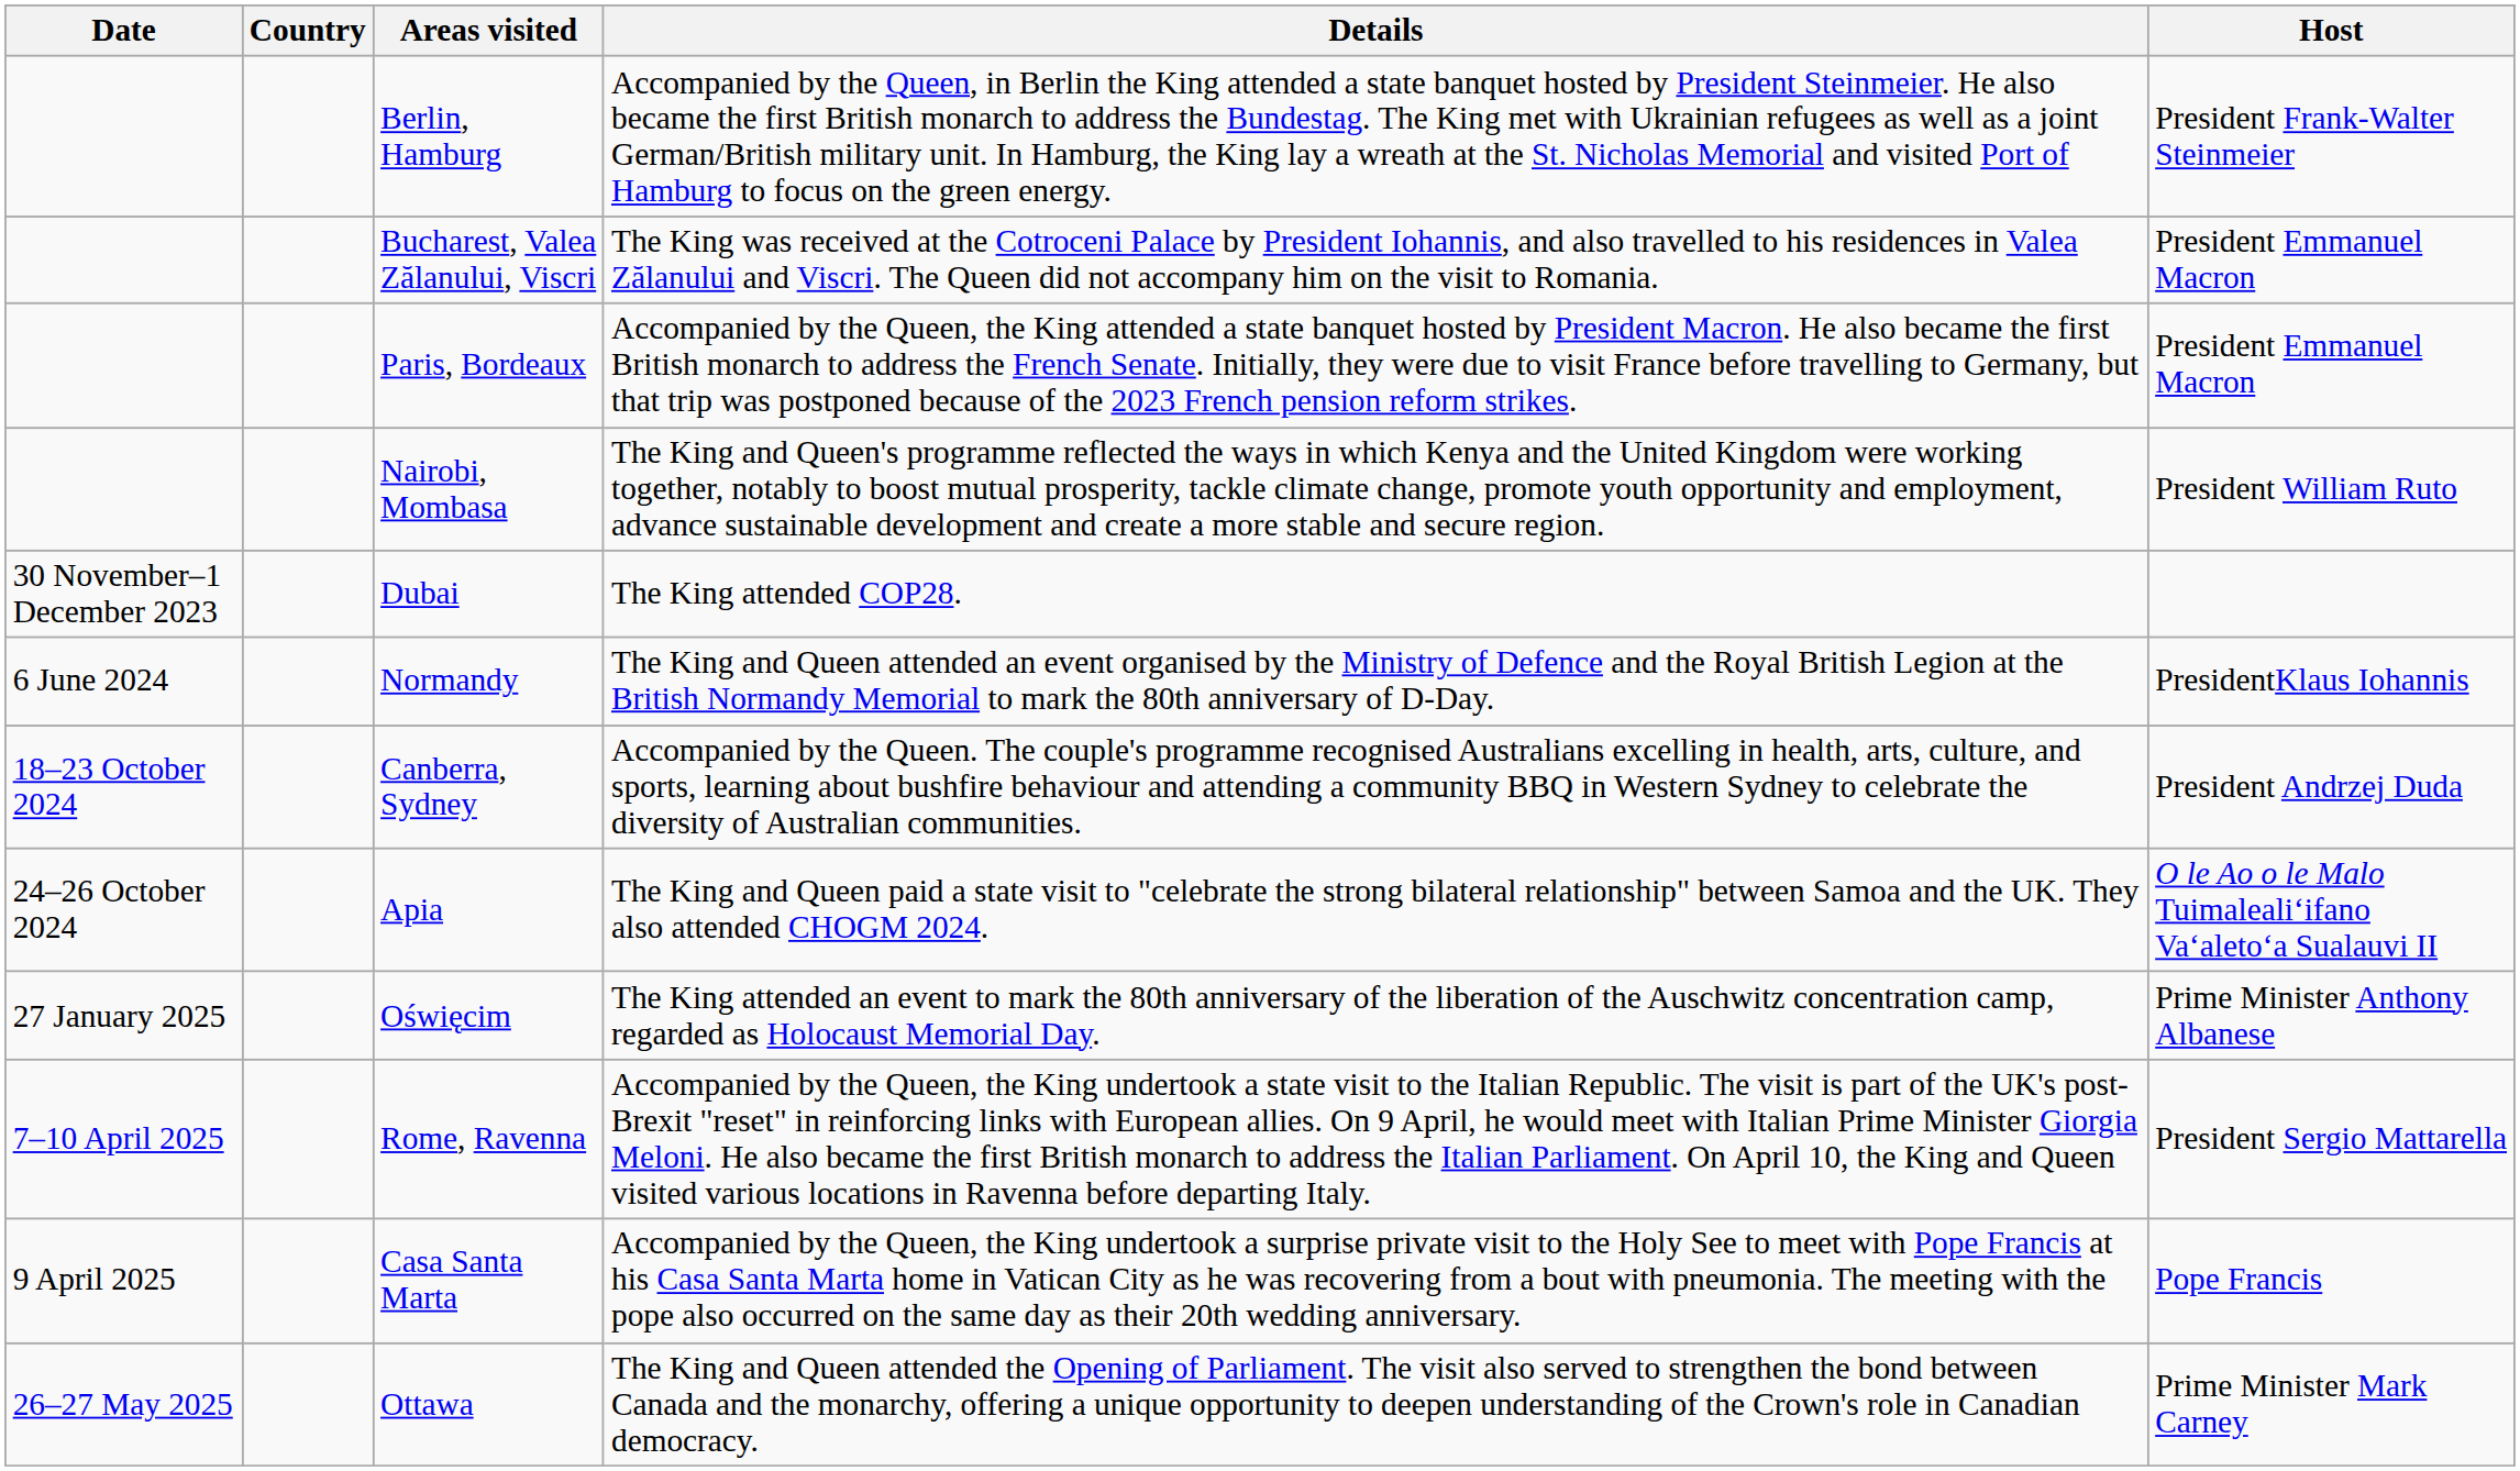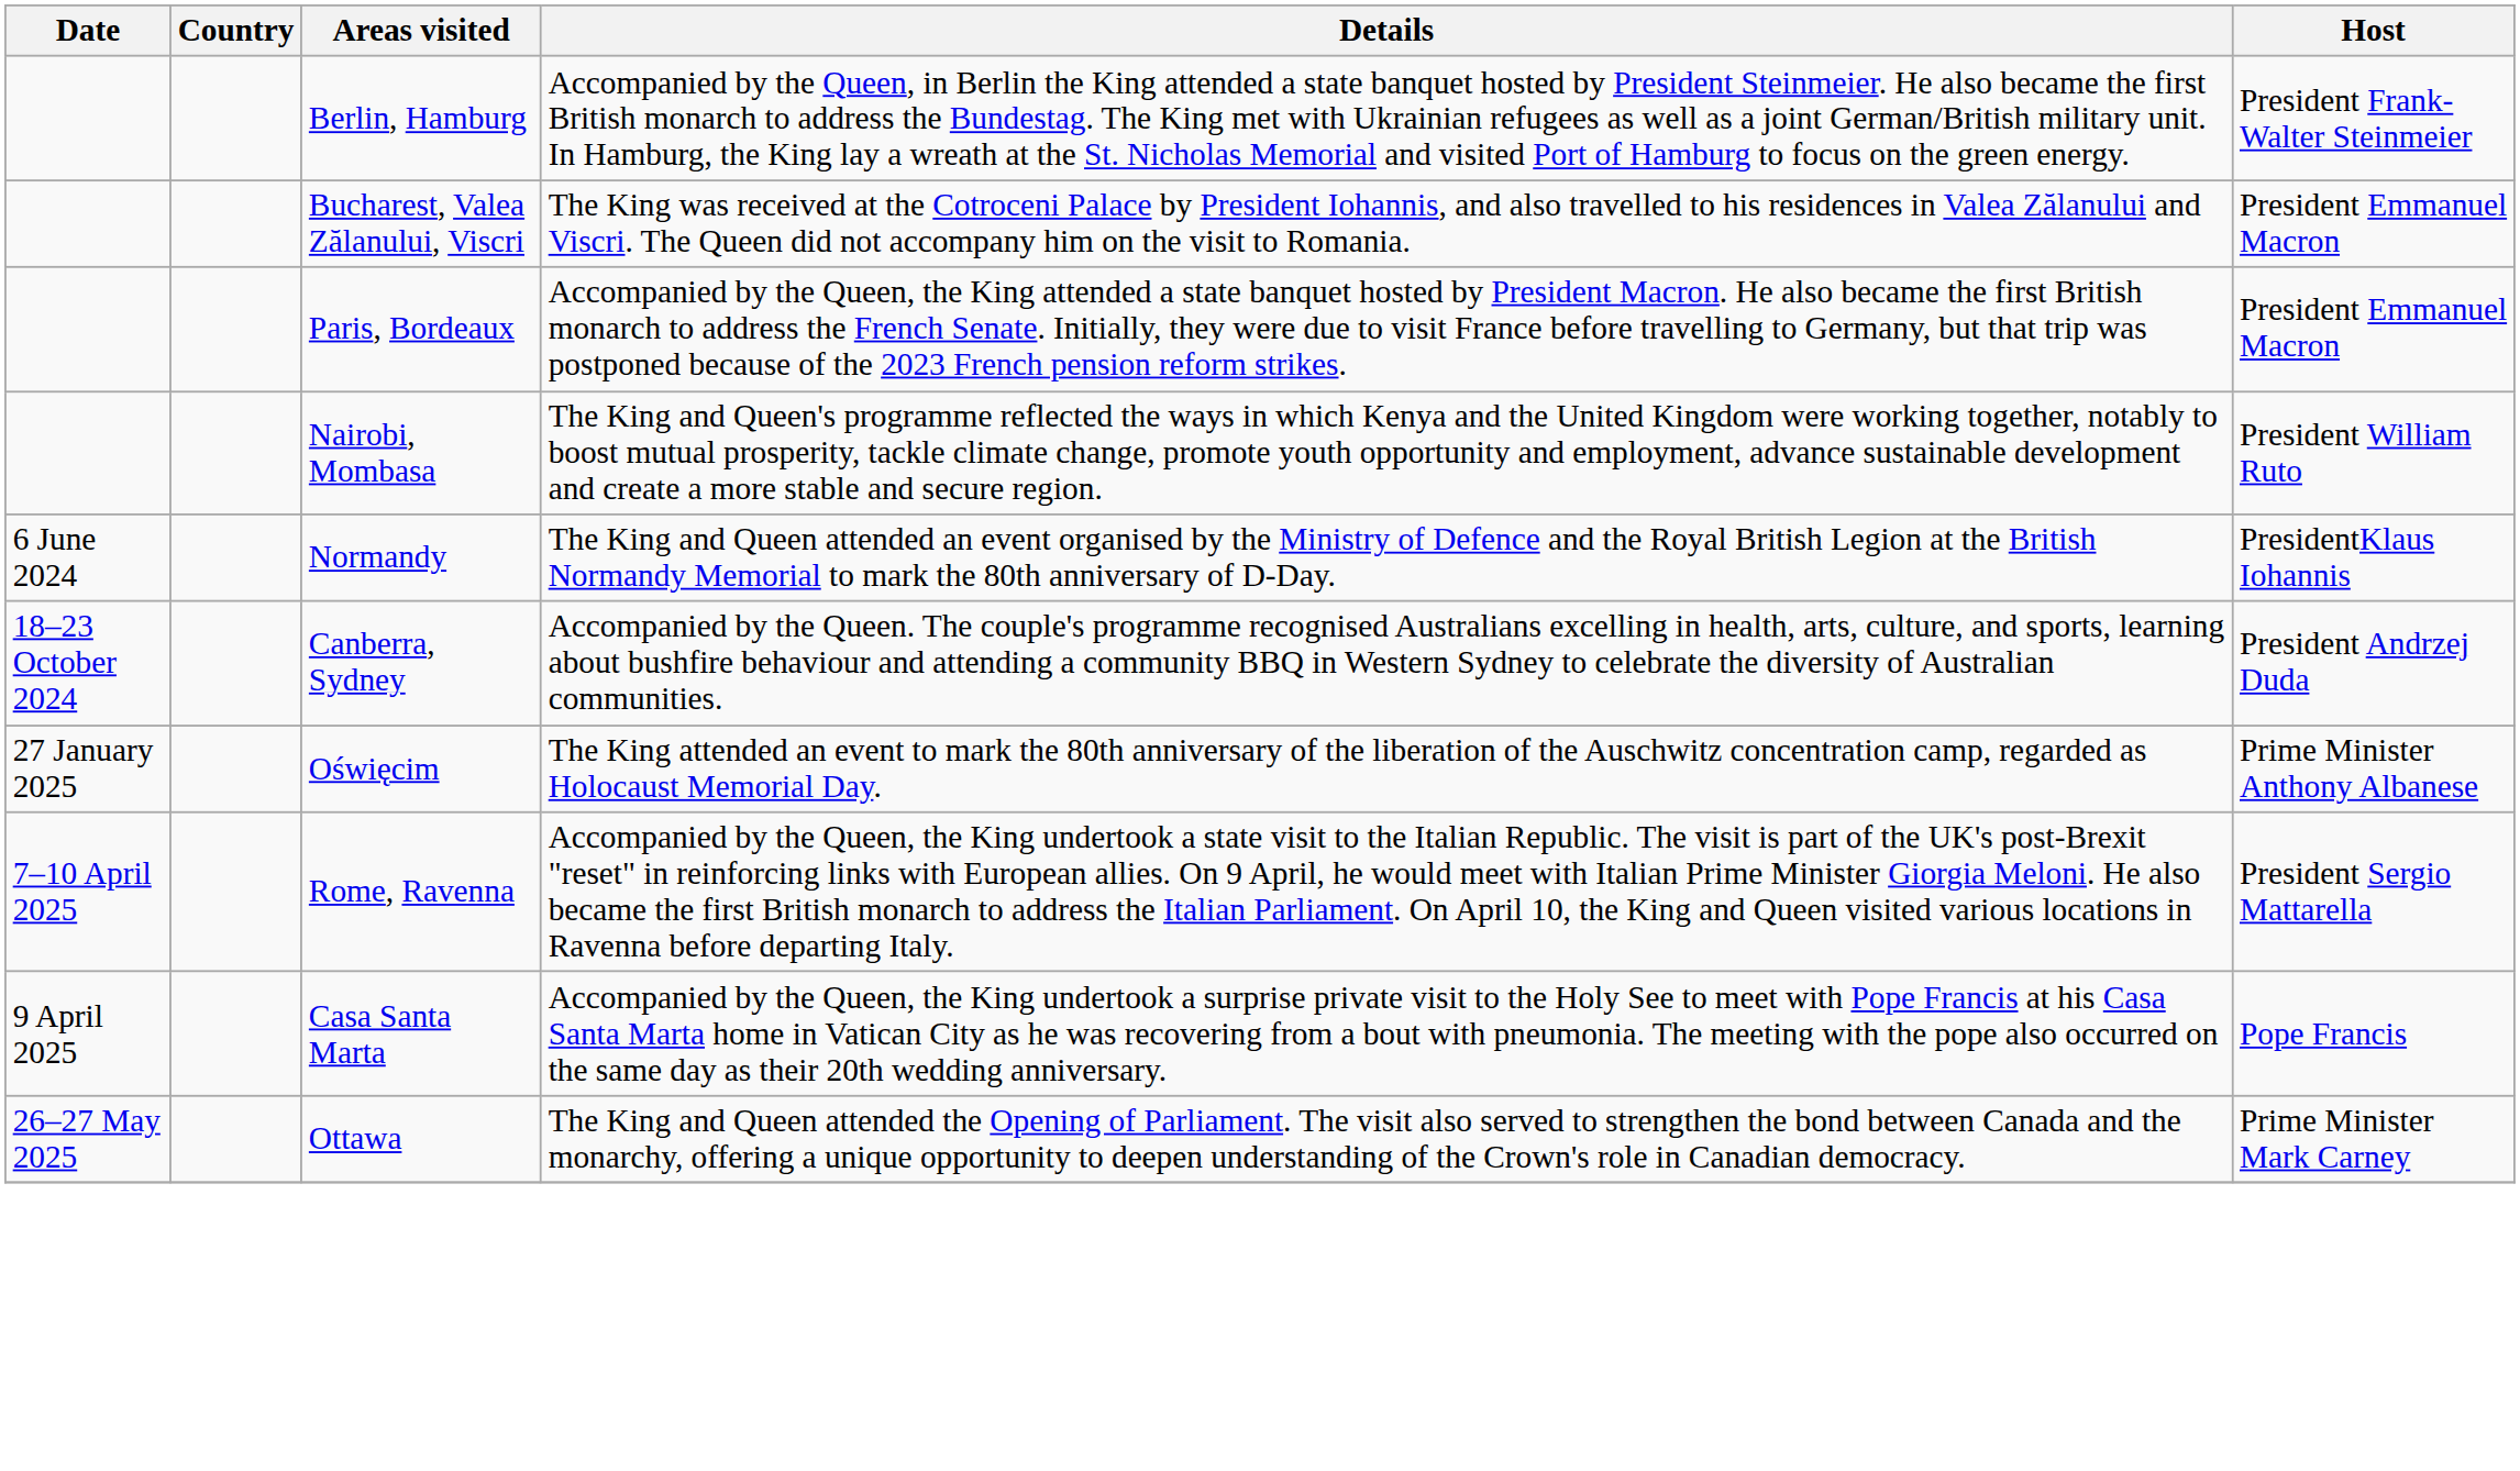- row: 30 November–1 December 2023 | Dubai | The King attended COP28.
- row: 24–26 October 2024 | Apia | The King and Queen paid a state visit to "celebrate the strong bilateral relationship" between Samoa and the UK. They also attended CHOGM 2024. | O le Ao o le Malo Tuimalealiʻifano Vaʻaletoʻa Sualauvi II
